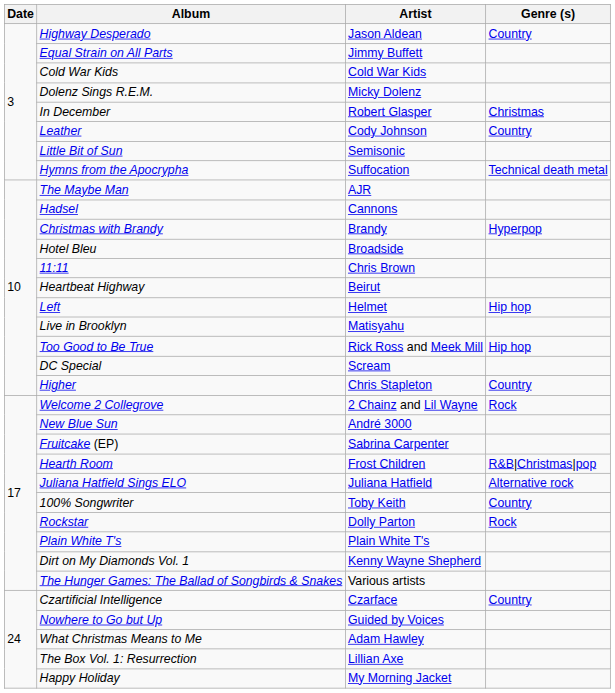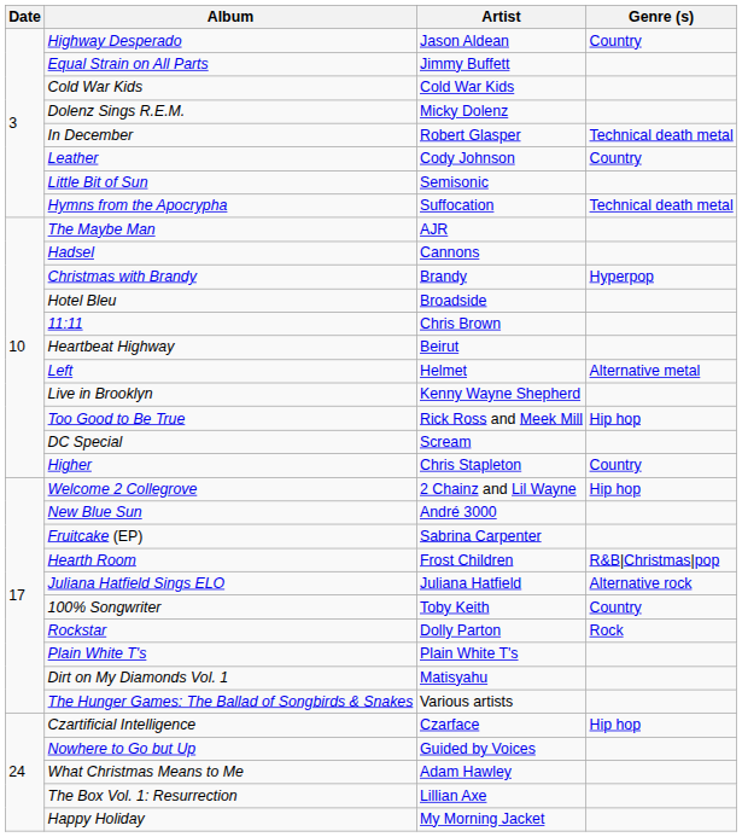In December | Genre (s): Christmas -> Technical death metal
Left | Genre (s): Hip hop -> Alternative metal
Live in Brooklyn | Artist: Matisyahu -> Kenny Wayne Shepherd
Welcome 2 Collegrove | Genre (s): Rock -> Hip hop
Dirt on My Diamonds Vol. 1 | Artist: Kenny Wayne Shepherd -> Matisyahu
Czartificial Intelligence | Genre (s): Country -> Hip hop
